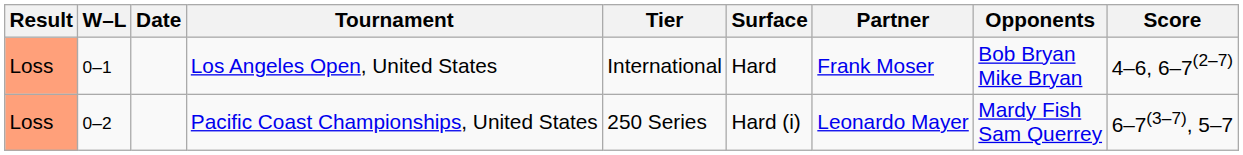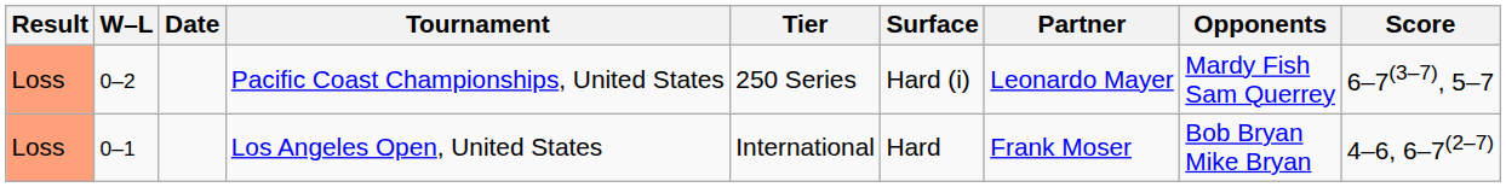rows swapped: Los Angeles Open, United States <-> Pacific Coast Championships, United States
